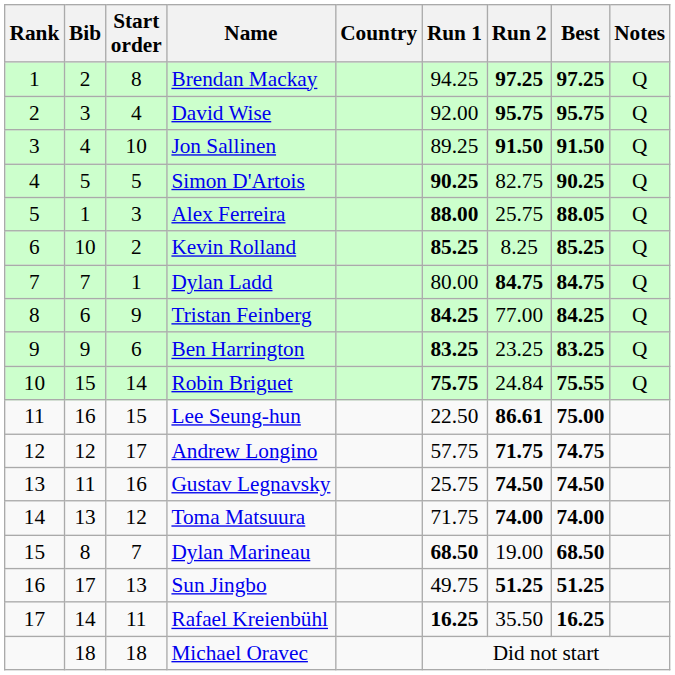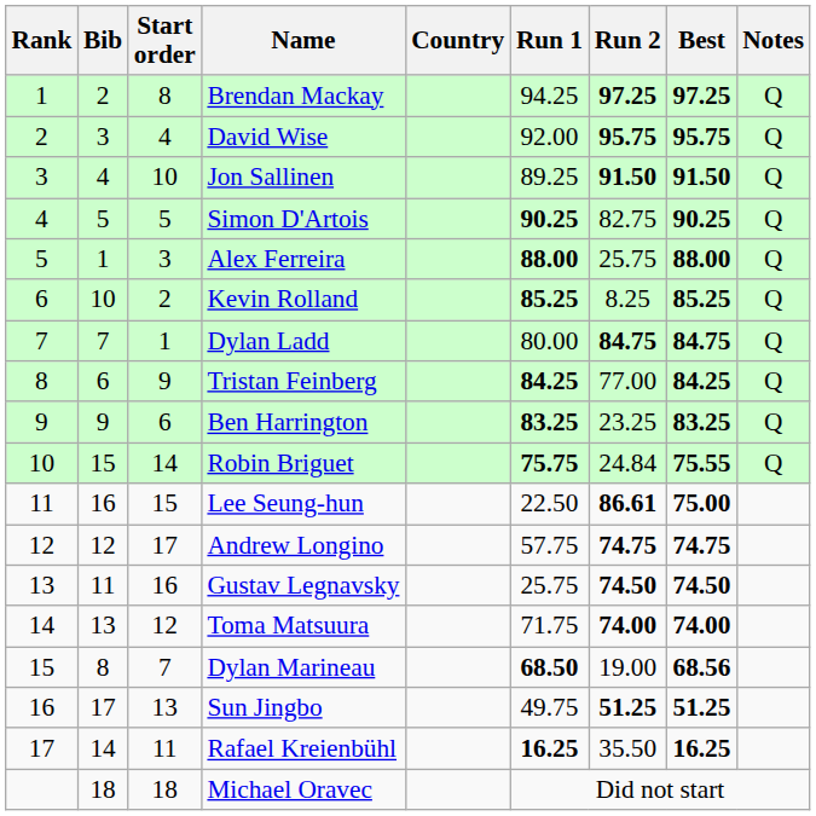Alex Ferreira | Best: 88.05 -> 88.00
Andrew Longino | Run 2: 71.75 -> 74.75
Dylan Marineau | Best: 68.50 -> 68.56
